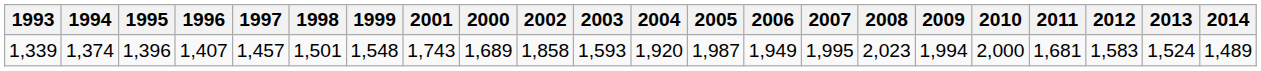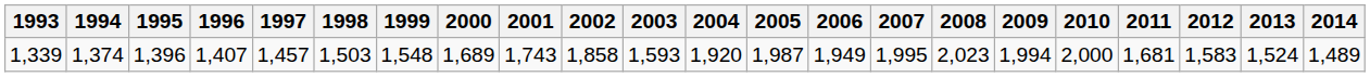columns swapped: 2000 <-> 2001
1,339 | 1998: 1,501 -> 1,503
